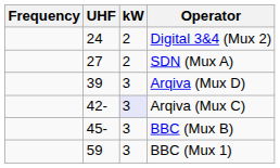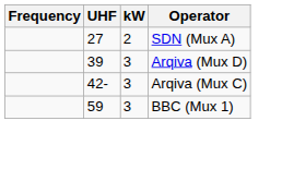- row: 24 | 2 | Digital 3&4 (Mux 2)
Arqiva (Mux C) | kW: lavender background -> no background
- row: 45- | 3 | BBC (Mux B)
